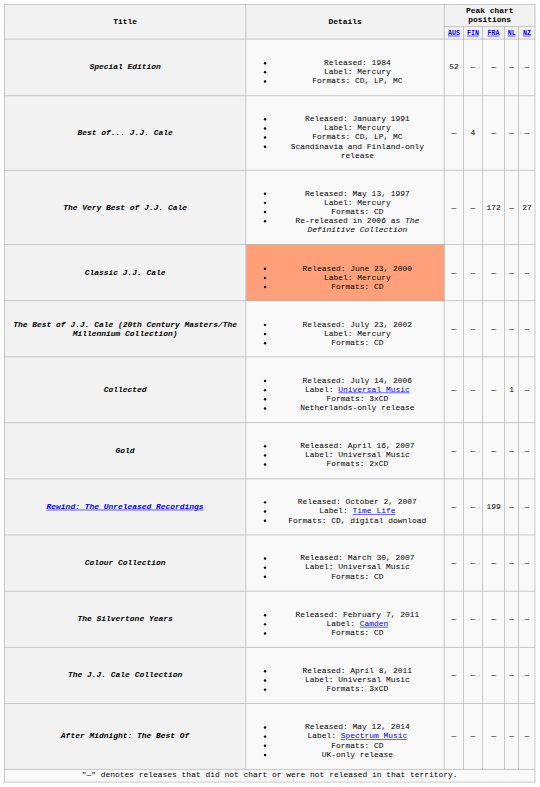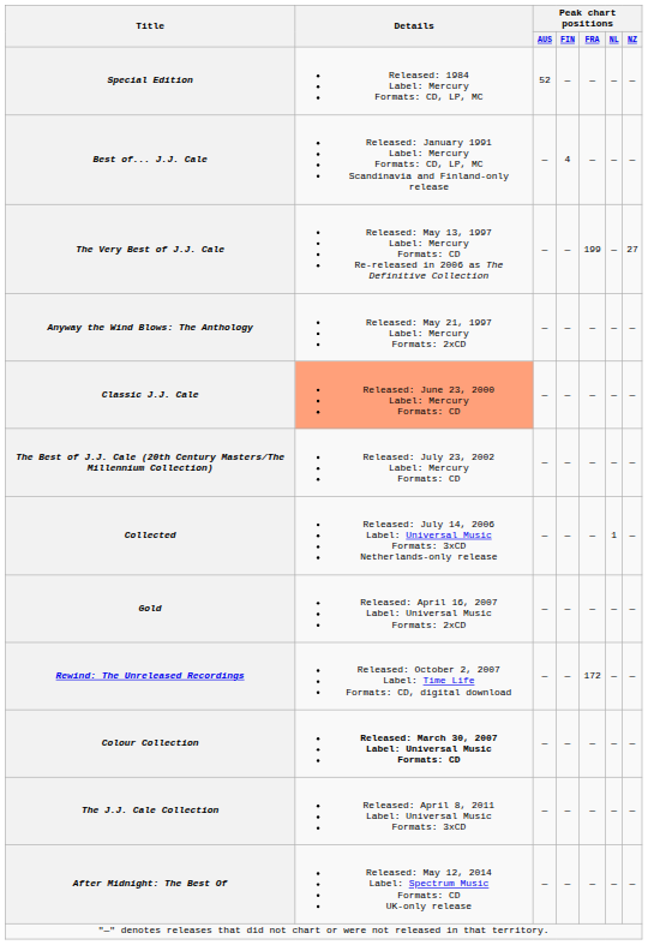The Very Best of J.J. Cale | Peak chart positions / FRA: 172 -> 199
+ row: Anyway the Wind Blows: The Anthology | Released: May 21, 1997 Label: Mercury Formats: 2xCD | — | — | — | — | —
Rewind: The Unreleased Recordings | Peak chart positions / FRA: 199 -> 172
Colour Collection | Details: normal -> bold
- row: The Silvertone Years | Released: February 7, 2011 Label: Camden Formats: CD | — | — | — | — | —
